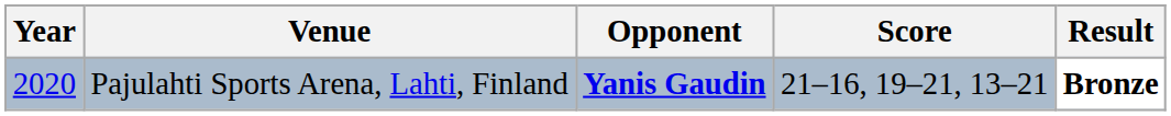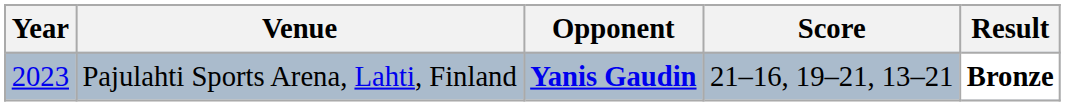Pajulahti Sports Arena, Lahti, Finland | Year: 2020 -> 2023
